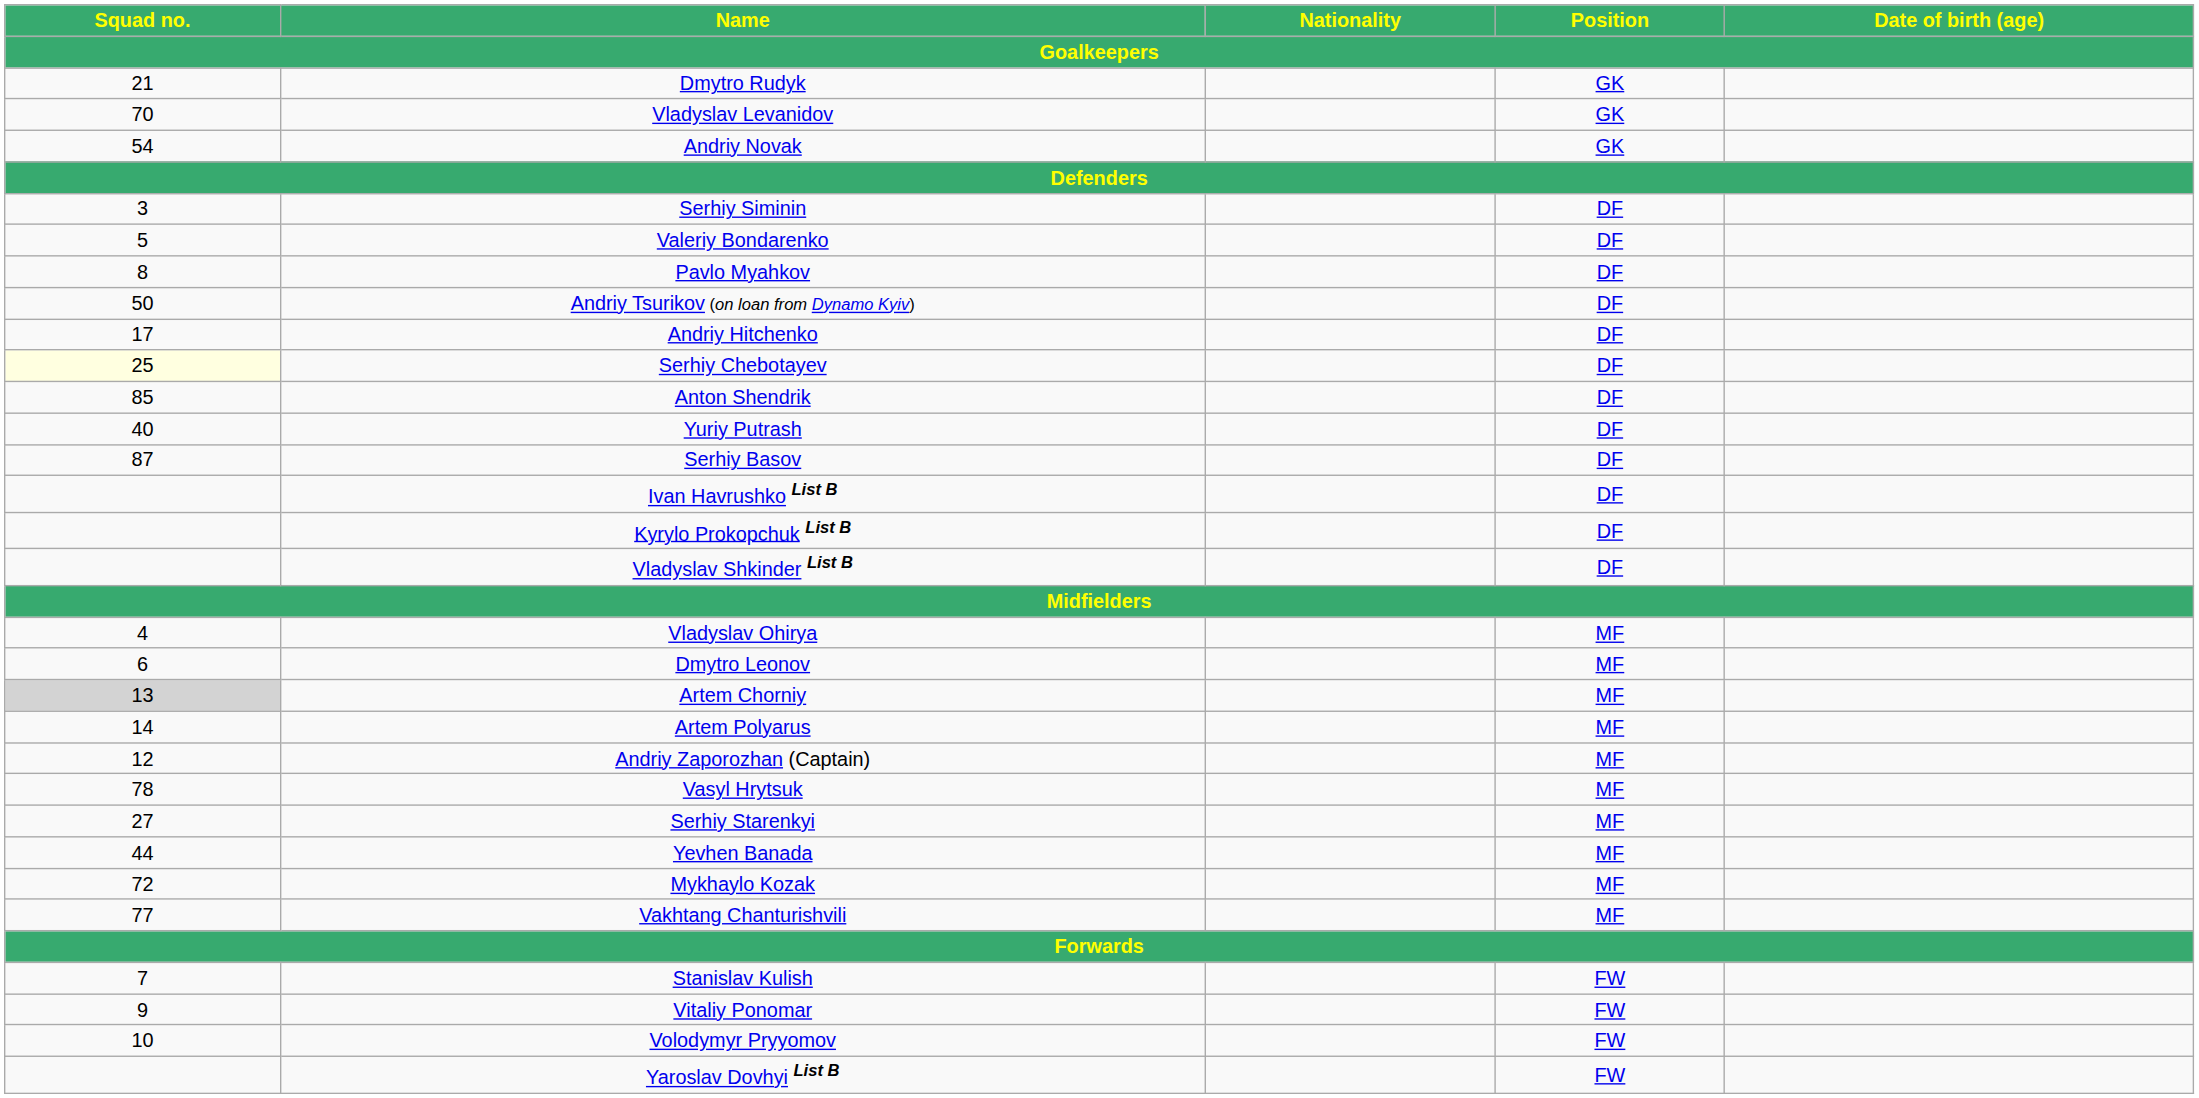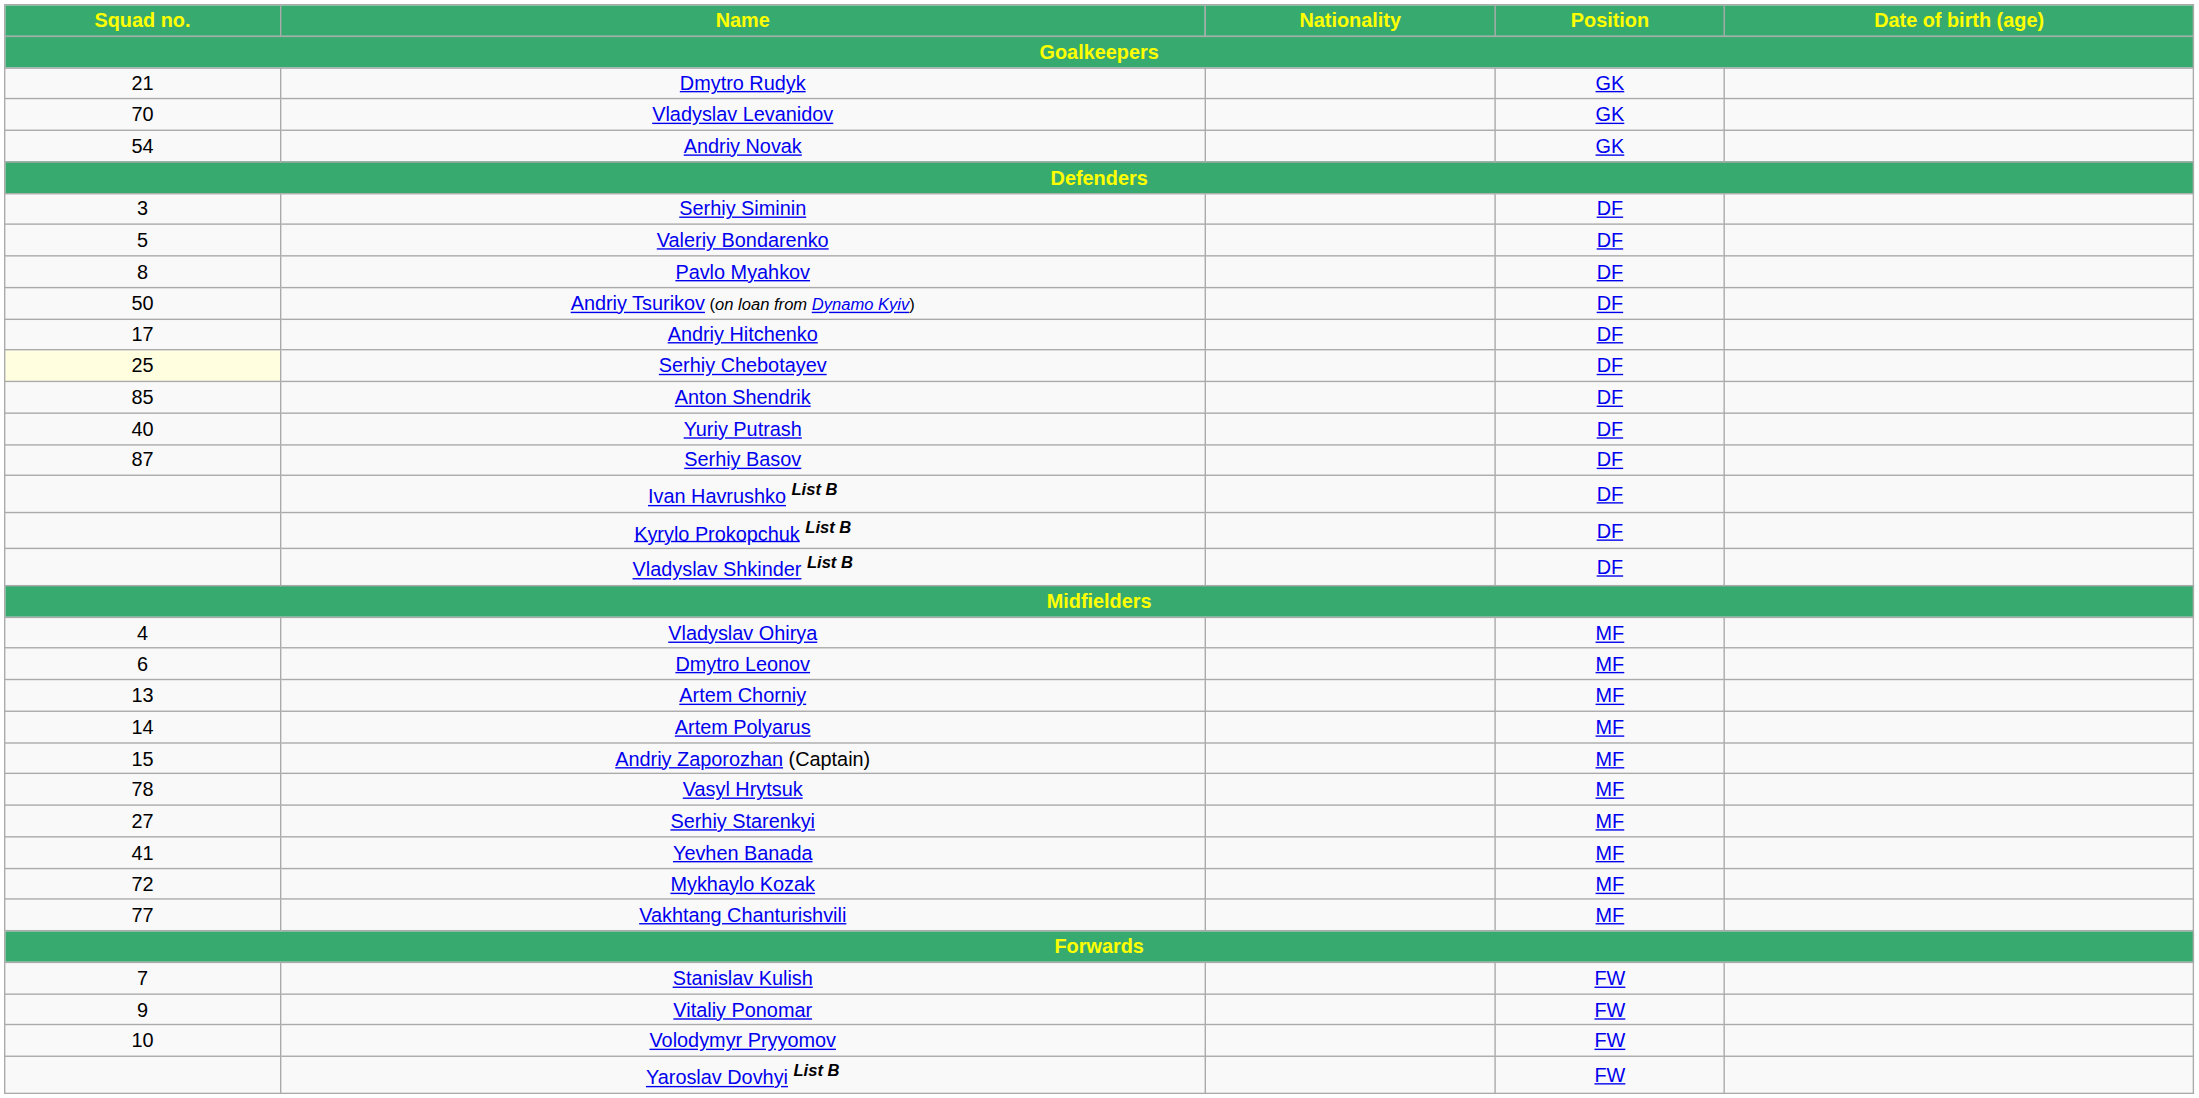Artem Chorniy | Squad no. / Goalkeepers: lightgrey background -> no background
Andriy Zaporozhan (Captain) | Squad no. / Goalkeepers: 12 -> 15
Yevhen Banada | Squad no. / Goalkeepers: 44 -> 41
